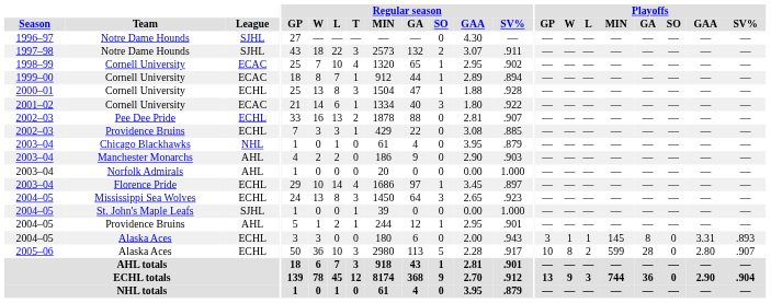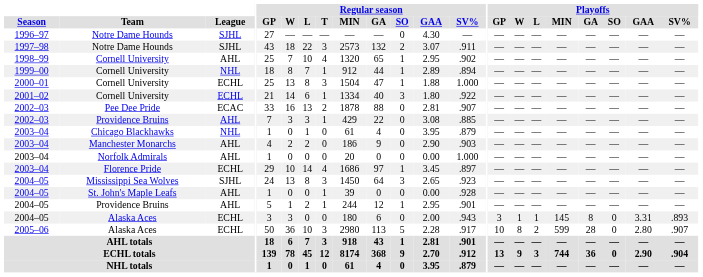1998–99 / Cornell University | League: ECAC -> AHL
1999–00 / Cornell University | League: ECAC -> NHL
2000–01 / Cornell University | Regular season / SV%: .928 -> 1.000
2001–02 / Cornell University | League: ECAC -> ECHL
Pee Dee Pride | League: ECHL -> ECAC
2002–03 / Providence Bruins | League: ECHL -> AHL
Mississippi Sea Wolves | League: ECHL -> SJHL
St. John's Maple Leafs | League: SJHL -> AHL
St. John's Maple Leafs | Regular season / SV%: 1.000 -> .928
